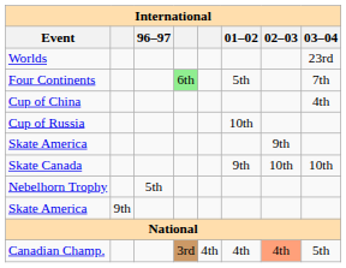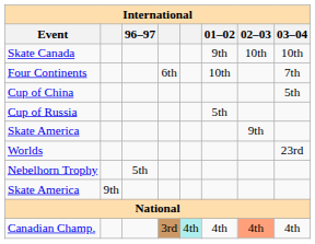rows swapped: Worlds <-> Skate Canada
Four Continents | column 4: lightgreen background -> no background
Four Continents | 01–02: 5th -> 10th
Cup of China | 03–04: 4th -> 5th
Cup of Russia | 01–02: 10th -> 5th
Canadian Champ. | column 5: no background -> paleturquoise background
Canadian Champ. | 03–04: 5th -> 4th
